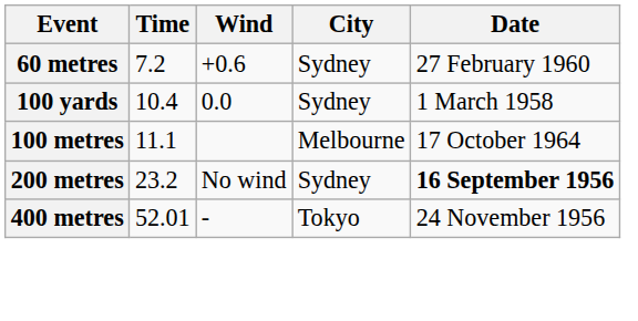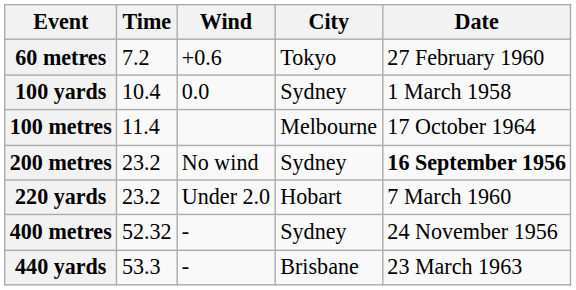60 metres | City: Sydney -> Tokyo
100 metres | Time: 11.1 -> 11.4
+ row: 220 yards | 23.2 | Under 2.0 | Hobart | 7 March 1960
400 metres | Time: 52.01 -> 52.32
400 metres | City: Tokyo -> Sydney
+ row: 440 yards | 53.3 | - | Brisbane | 23 March 1963
